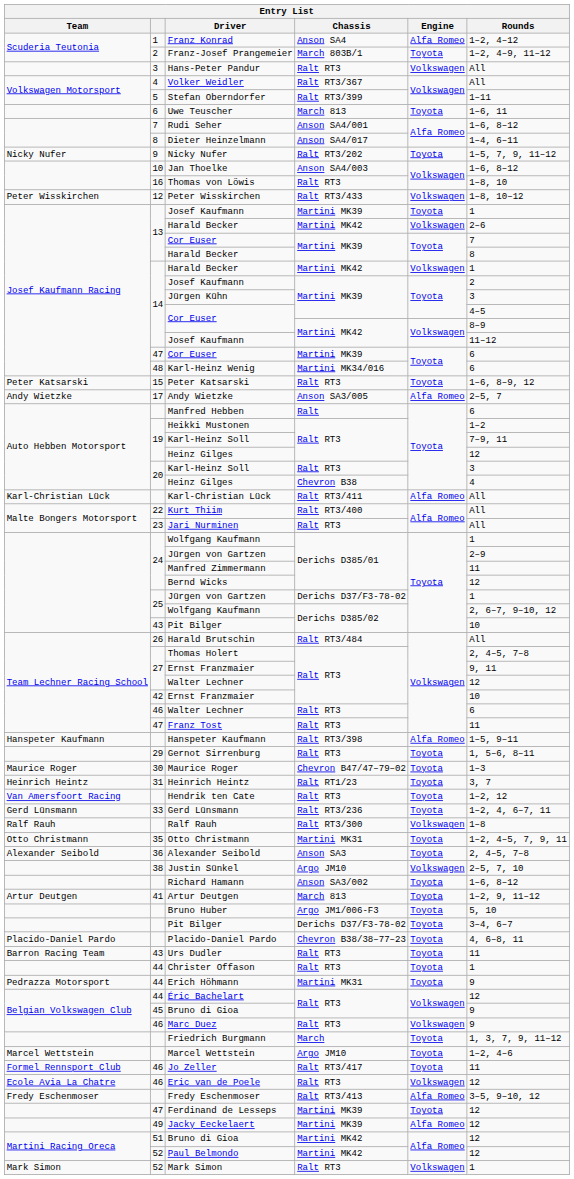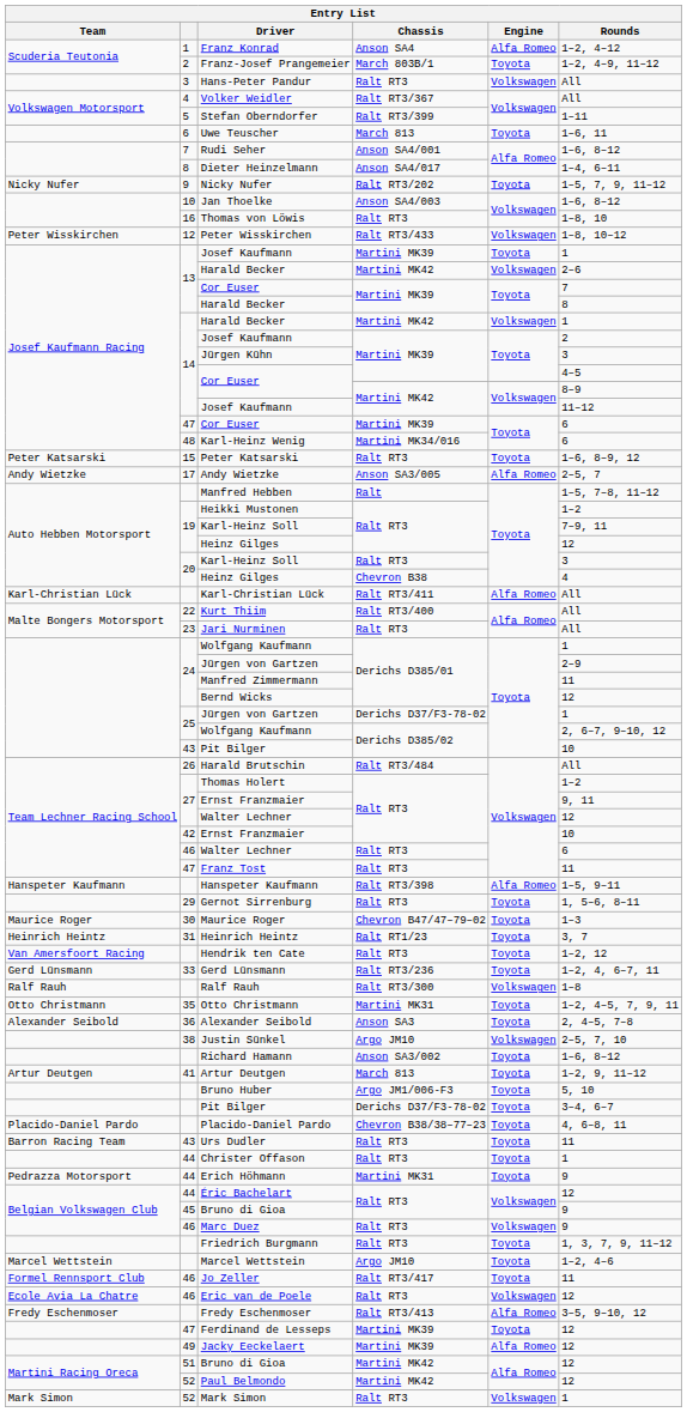Manfred Hebben | Rounds: 6 -> 1–5, 7–8, 11–12
Thomas Holert | Rounds: 2, 4–5, 7–8 -> 1–2
Friedrich Burgmann | Chassis: March -> Ralt RT3
